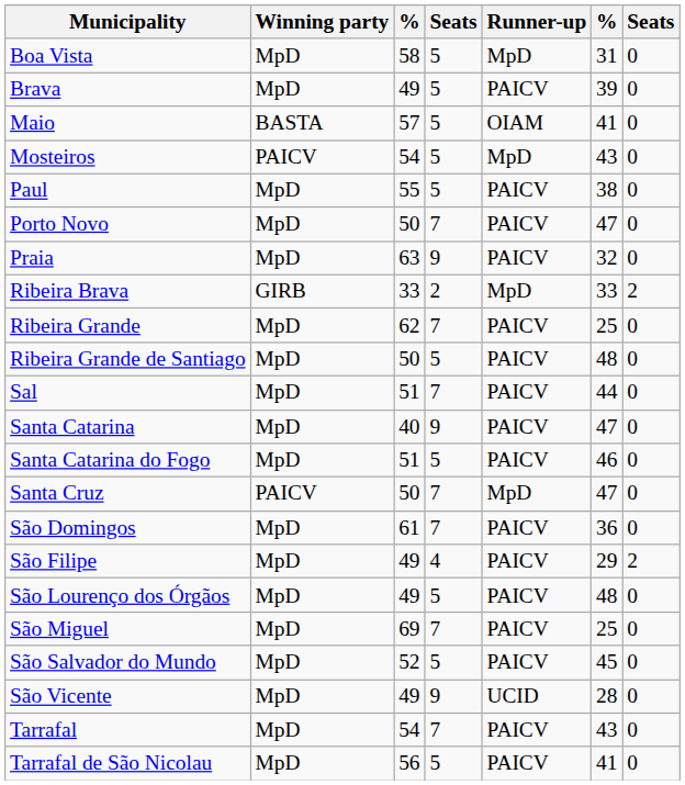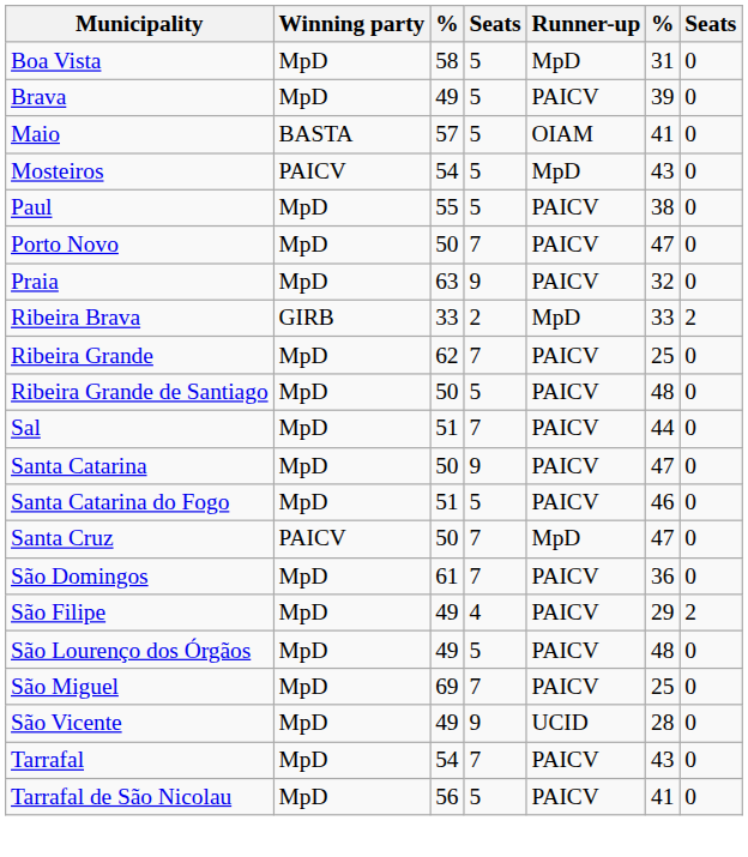Santa Catarina | column 3: 40 -> 50
- row: São Salvador do Mundo | MpD | 52 | 5 | PAICV | 45 | 0
